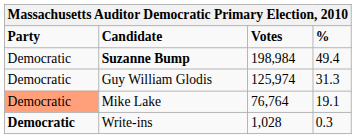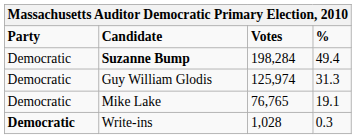Suzanne Bump | Votes: 198,984 -> 198,284
Mike Lake | Party: lightsalmon background -> no background
Mike Lake | Votes: 76,764 -> 76,765
